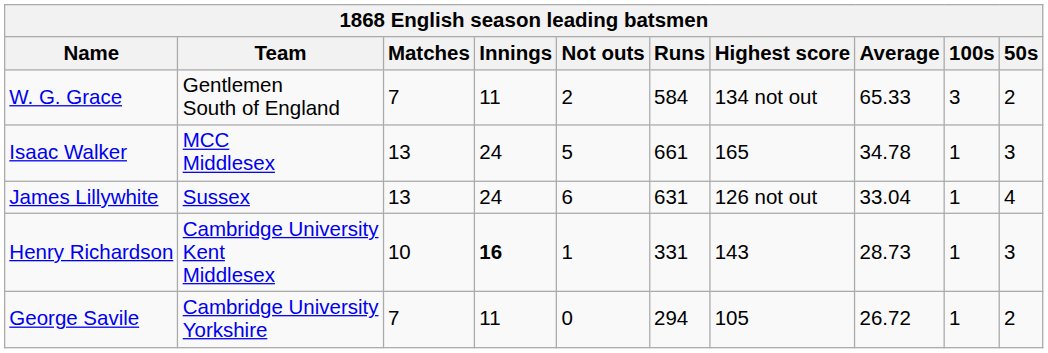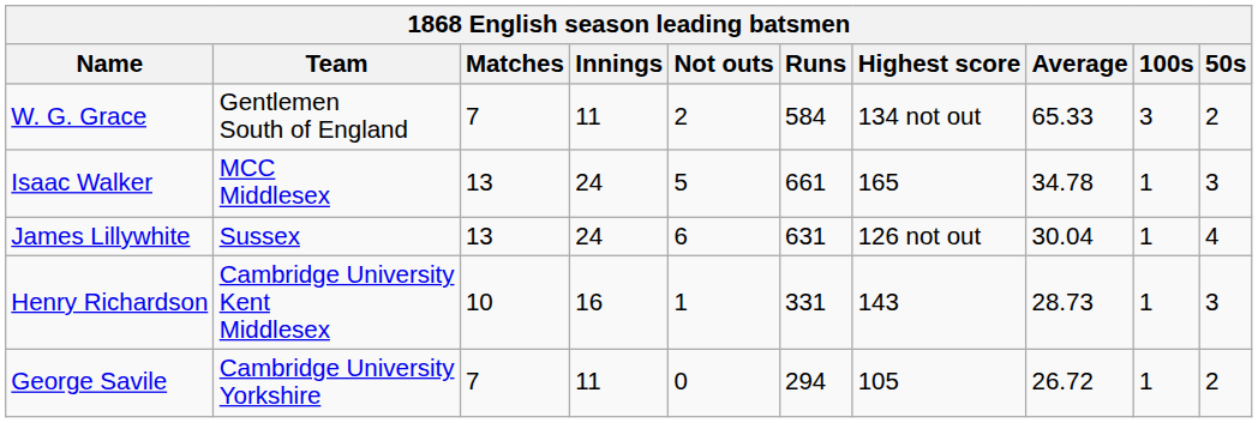James Lillywhite | Average: 33.04 -> 30.04
Henry Richardson | Innings: bold -> normal
